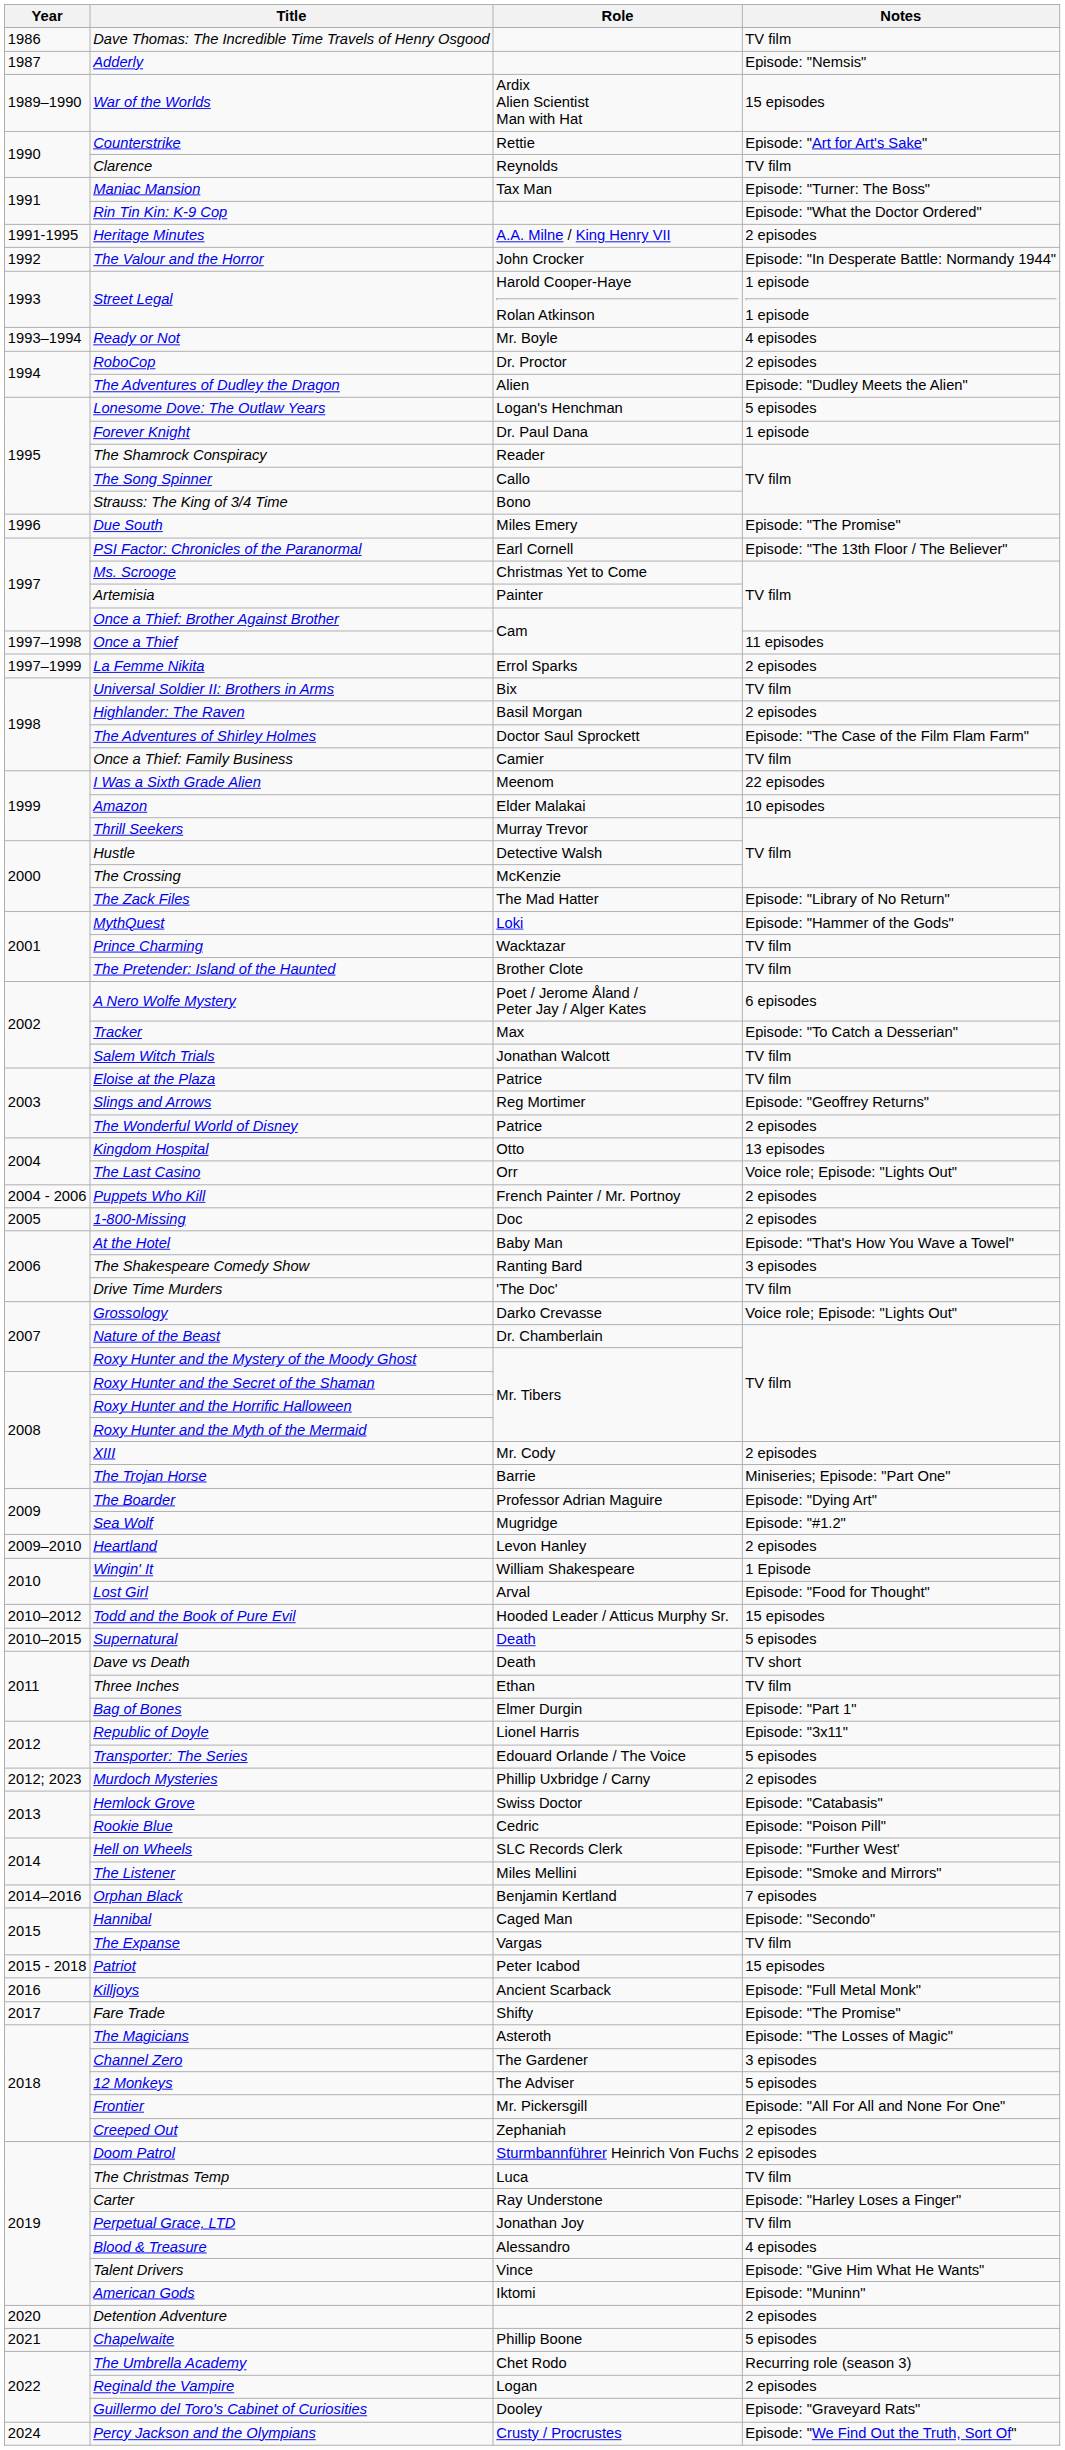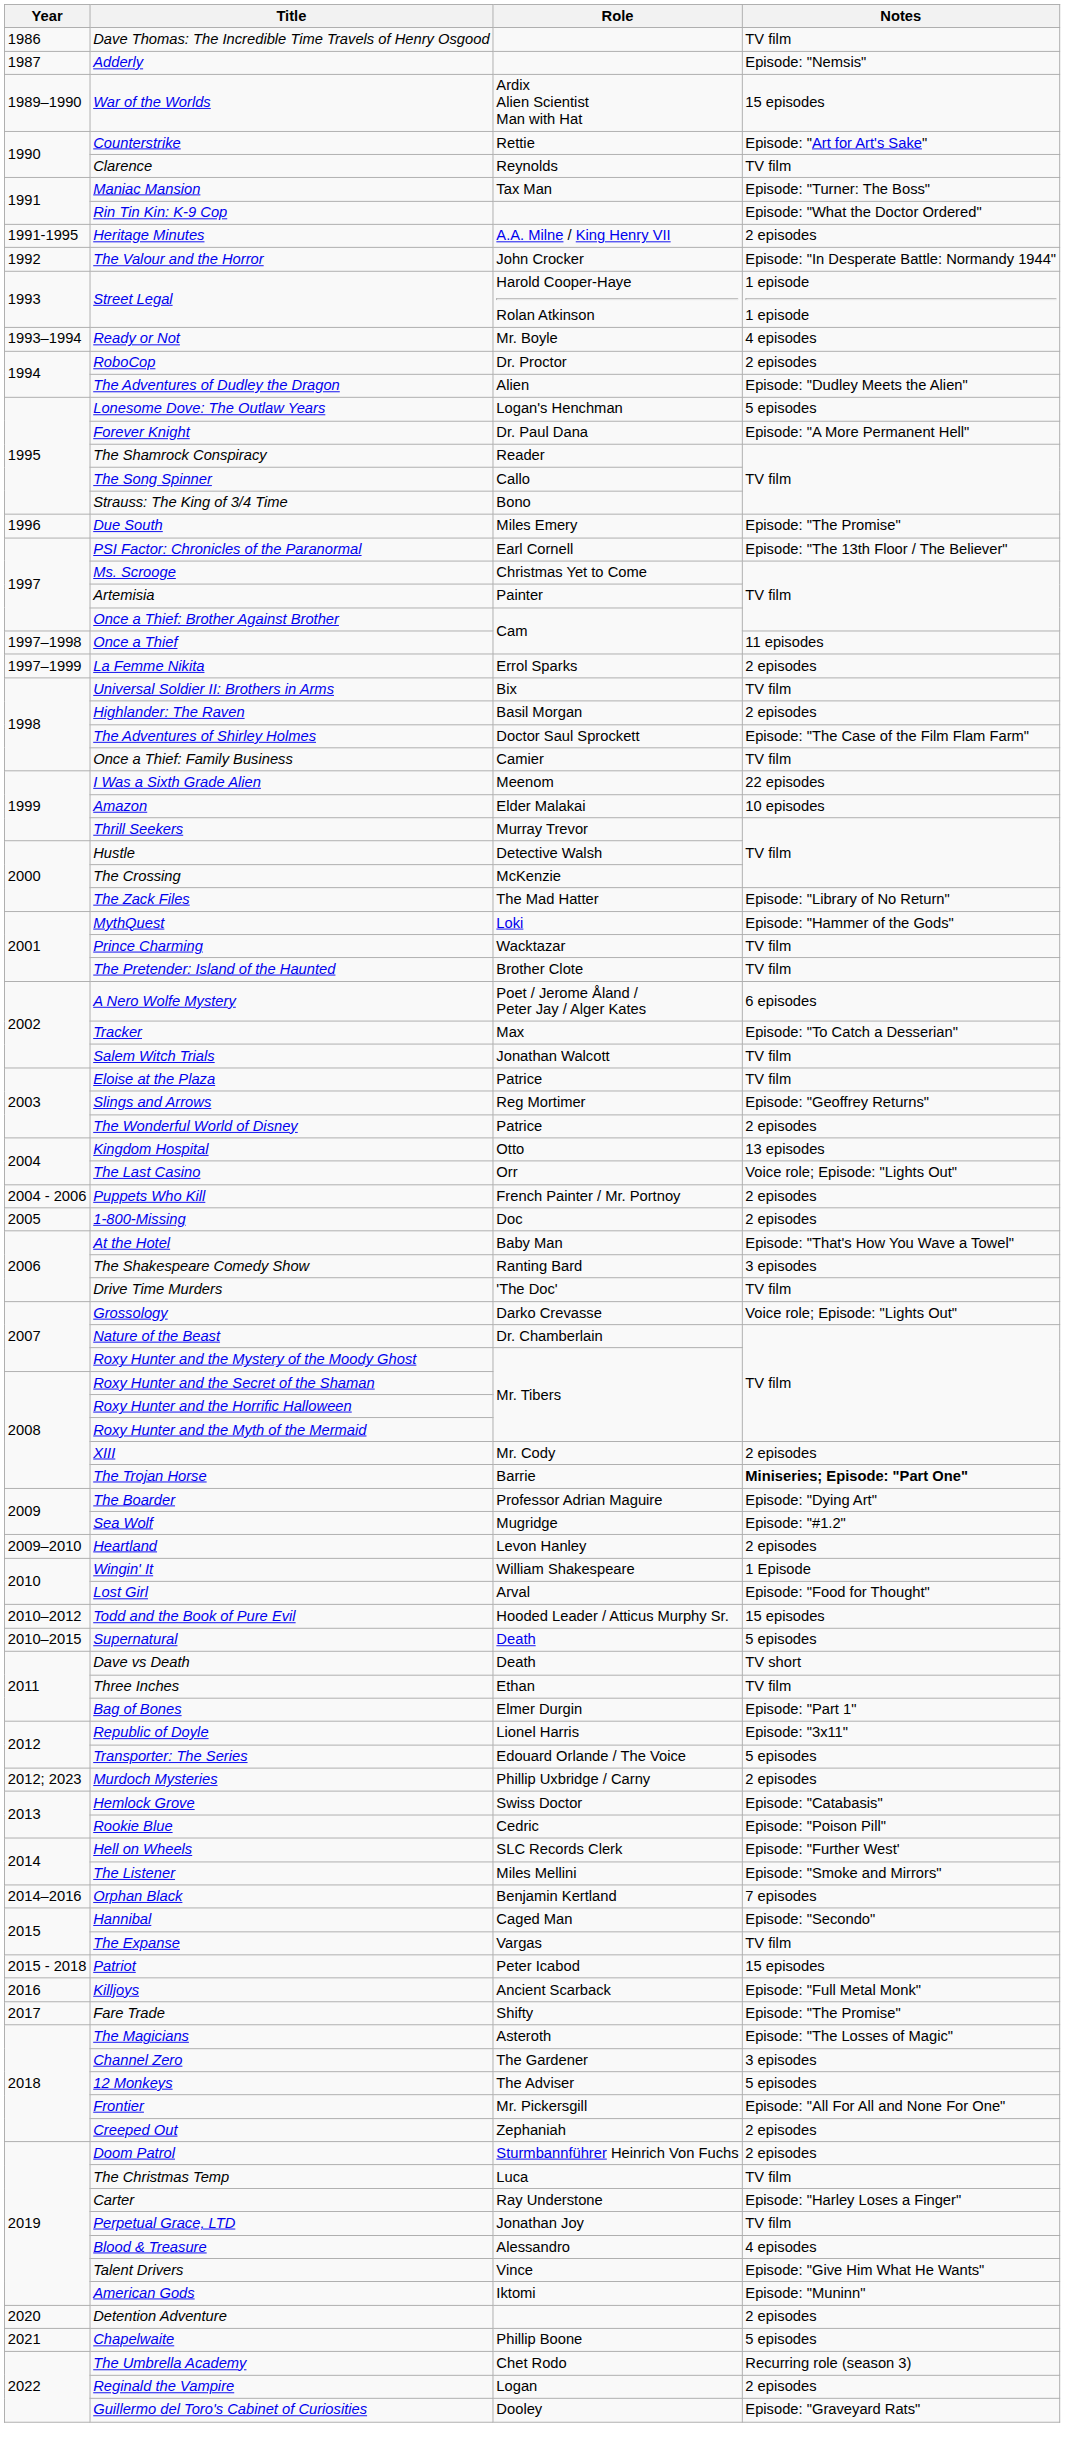Forever Knight | Notes: 1 episode -> Episode: "A More Permanent Hell"
The Trojan Horse | Notes: normal -> bold
- row: 2024 | Percy Jackson and the Olympians | Crusty / Procrustes | Episode: "We Find Out the Truth, Sort Of"
